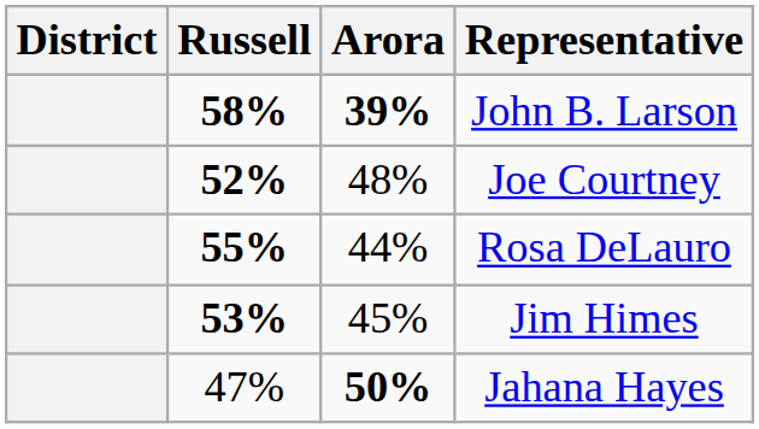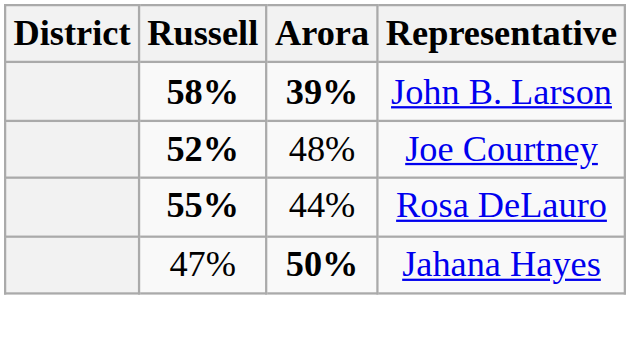- row: 53% | 45% | Jim Himes
